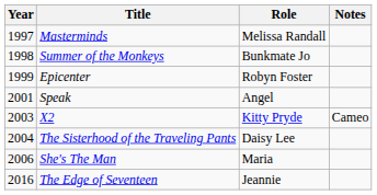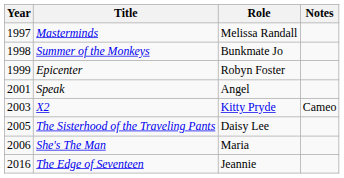The Sisterhood of the Traveling Pants | Year: 2004 -> 2005
